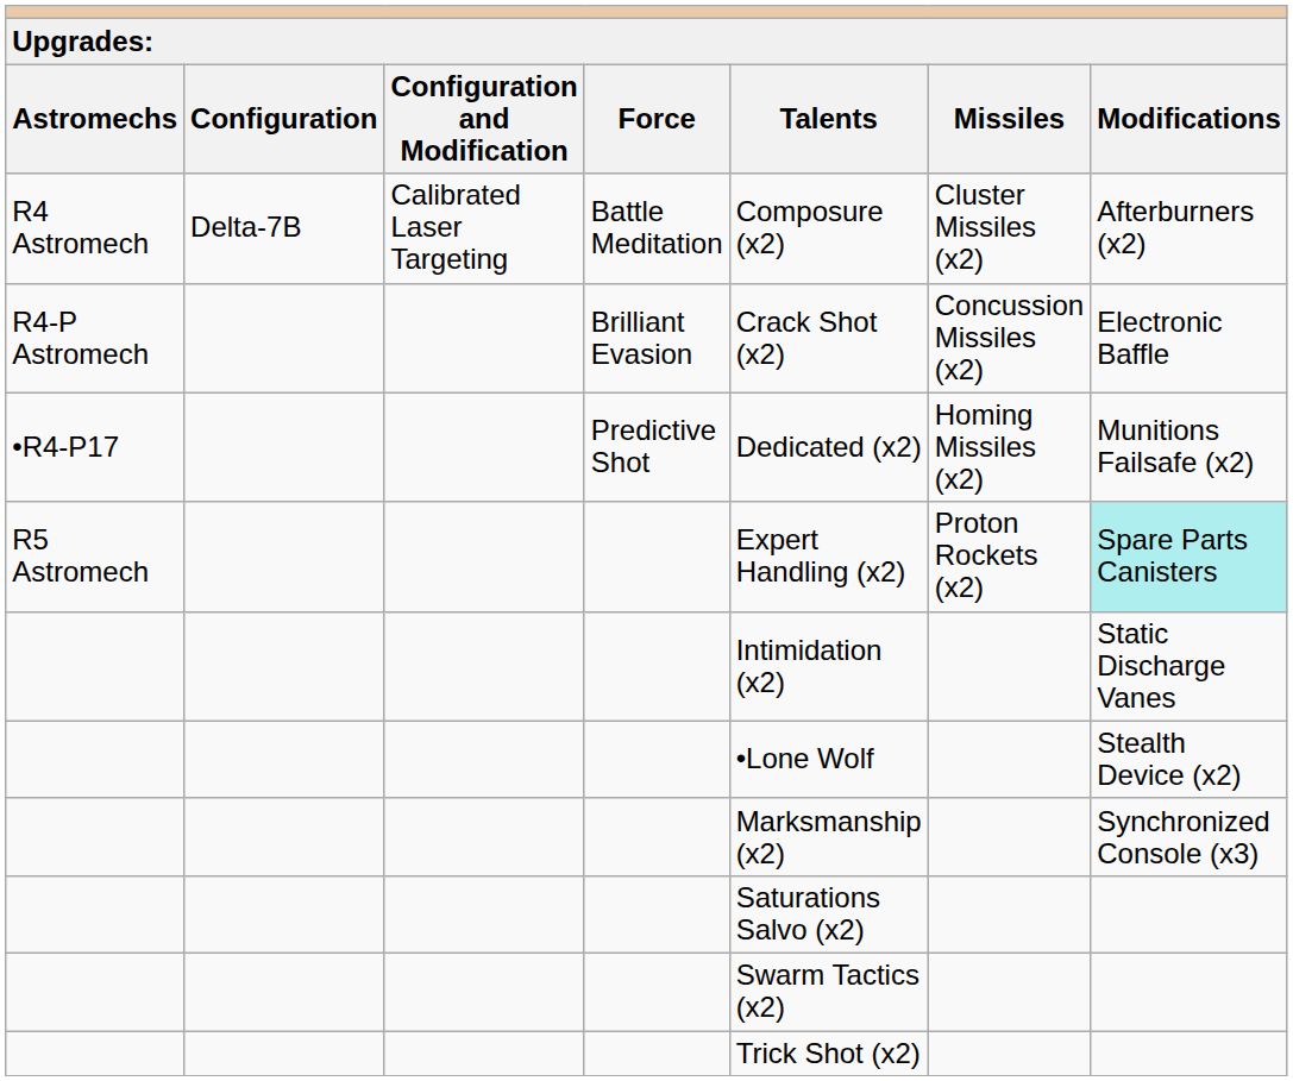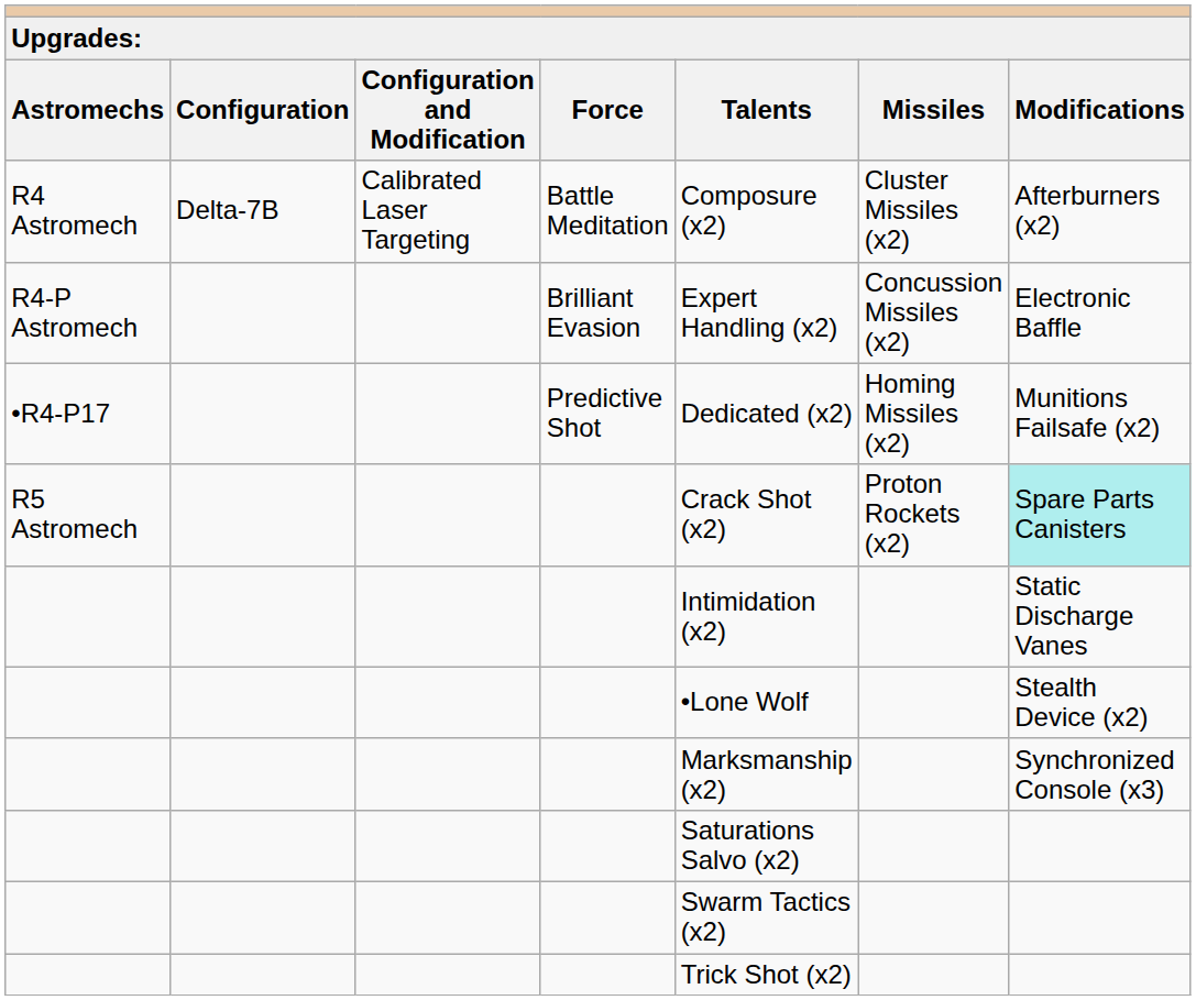R4-P Astromech | column 5: Crack Shot (x2) -> Expert Handling (x2)
R5 Astromech | column 5: Expert Handling (x2) -> Crack Shot (x2)
